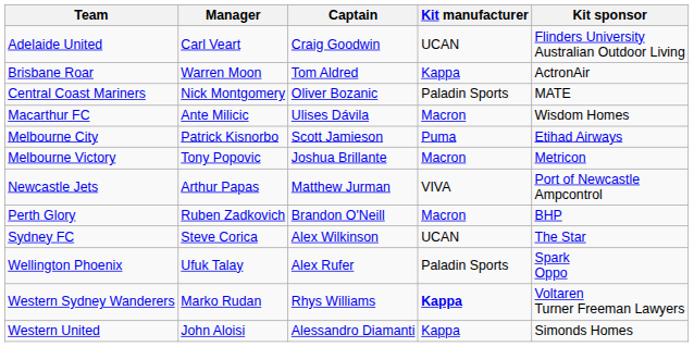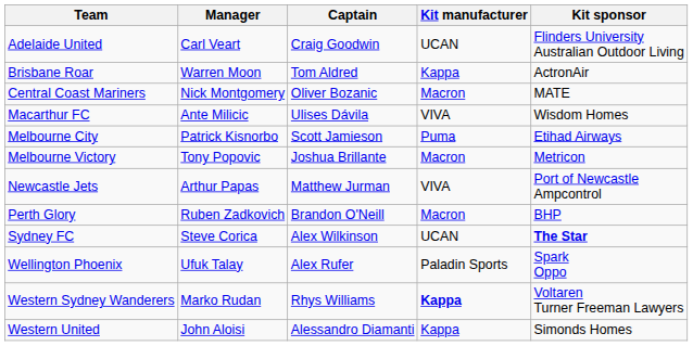Central Coast Mariners | Kit manufacturer: Paladin Sports -> Macron
Macarthur FC | Kit manufacturer: Macron -> VIVA
Sydney FC | Kit sponsor: normal -> bold
